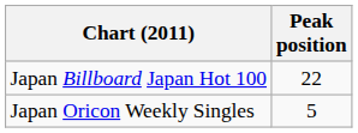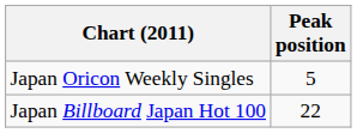rows swapped: Japan Billboard Japan Hot 100 <-> Japan Oricon Weekly Singles
